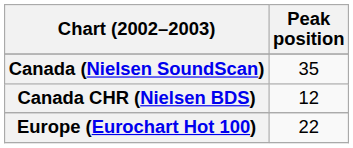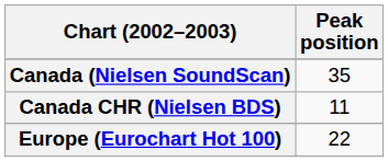Canada CHR (Nielsen BDS) | Peak position: 12 -> 11
